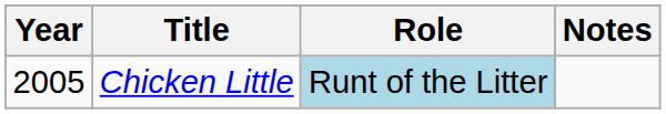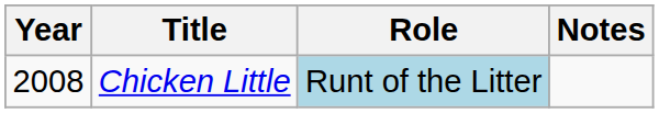Chicken Little | Year: 2005 -> 2008
